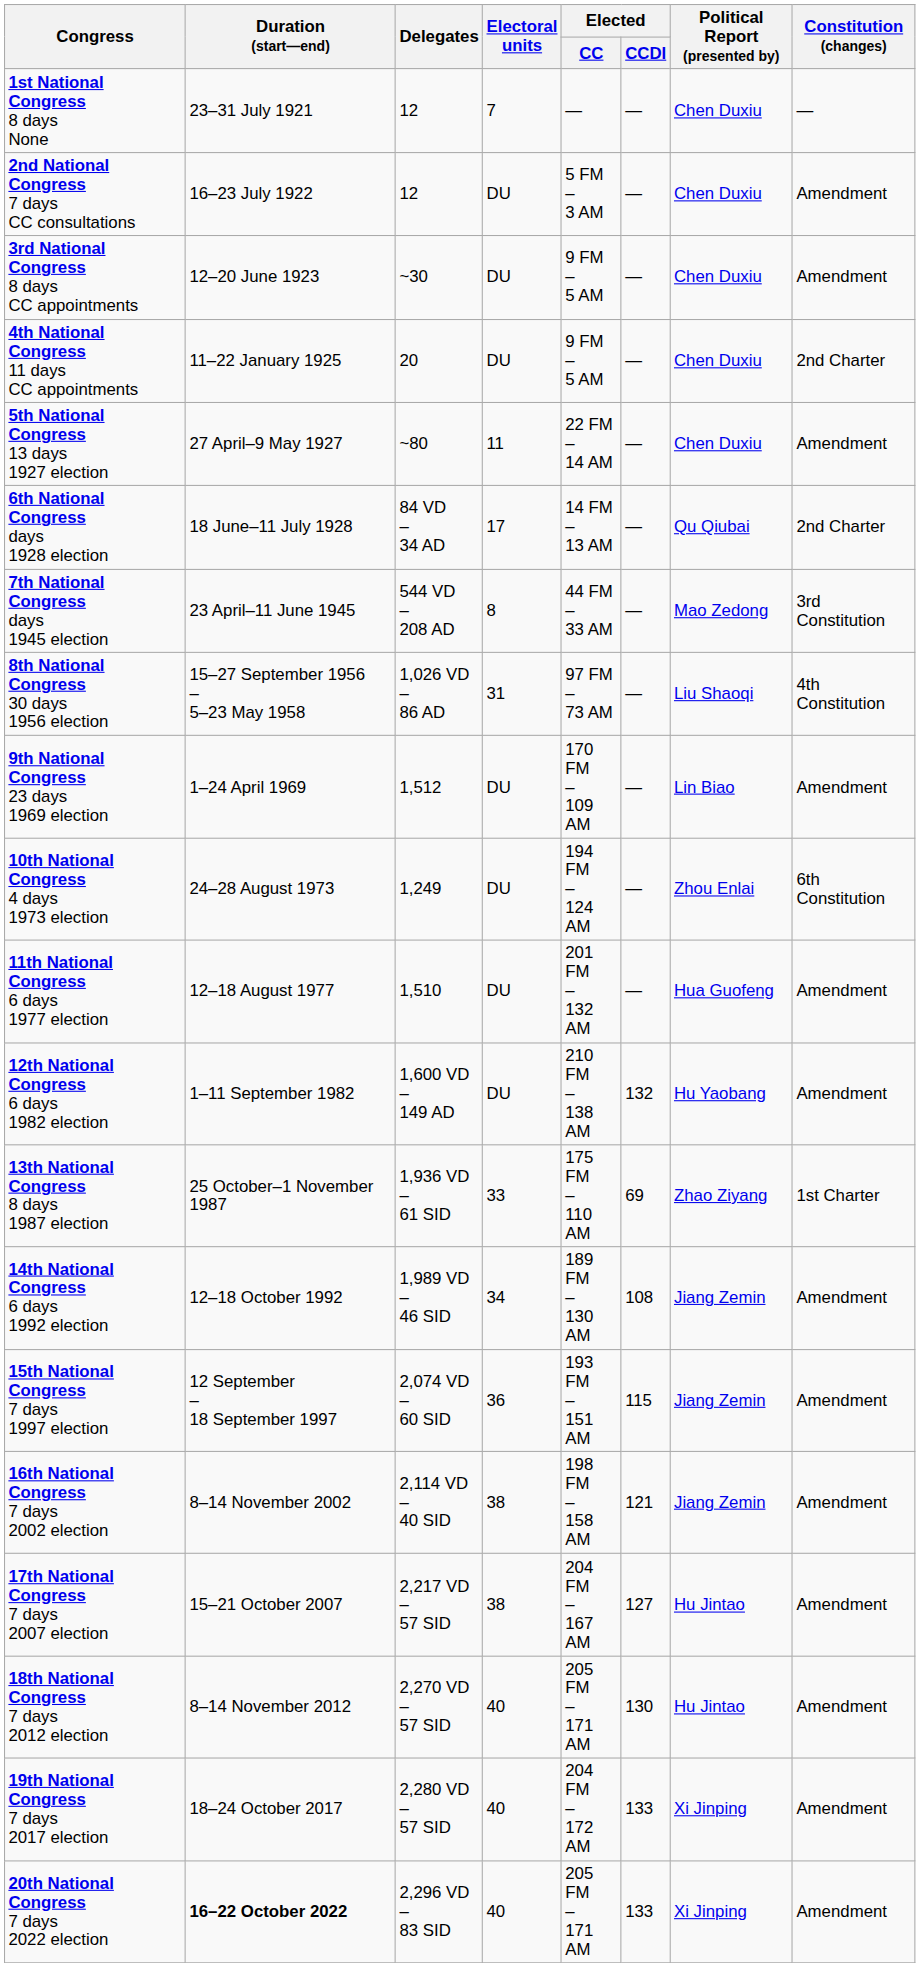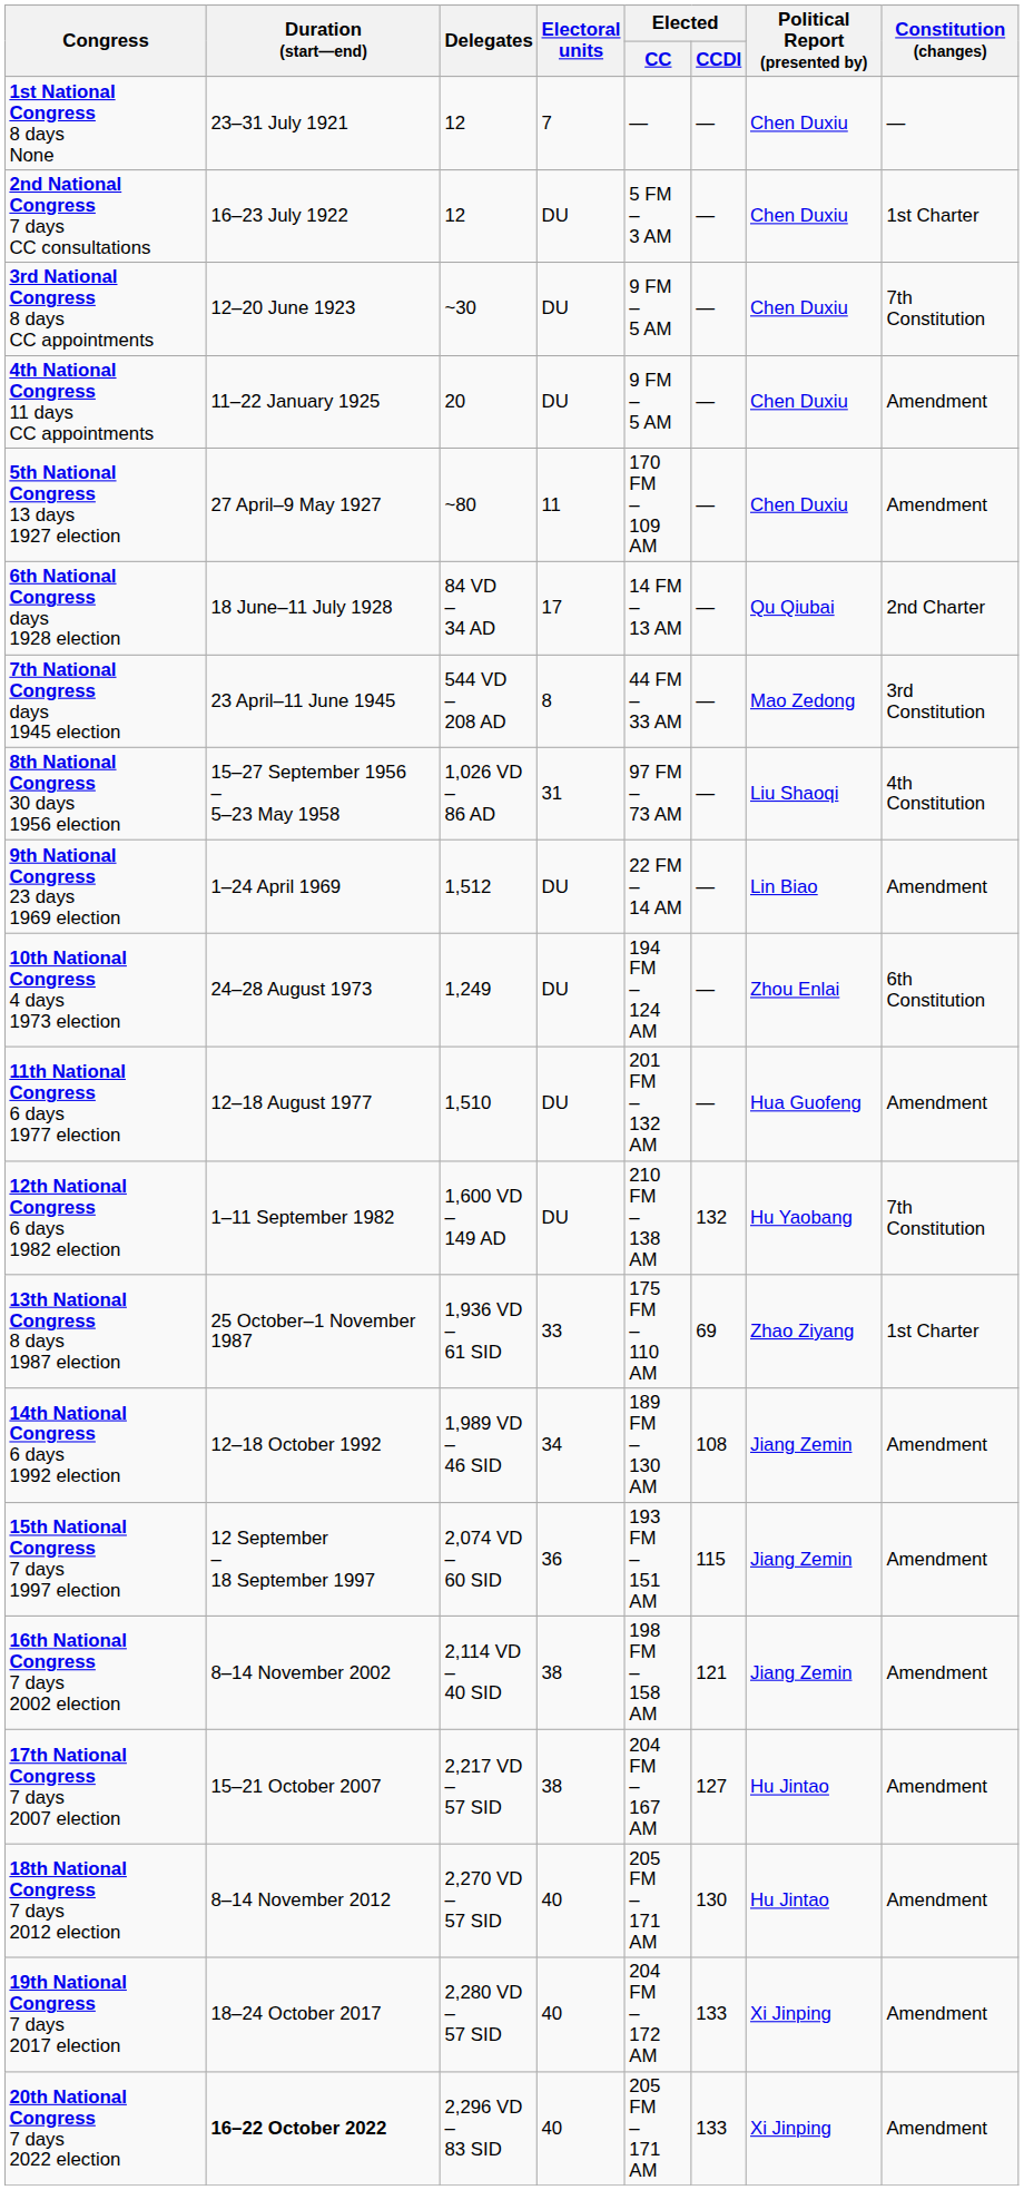2nd National Congress 7 days CC consultations | Constitution (changes): Amendment -> 1st Charter
3rd National Congress 8 days CC appointments | Constitution (changes): Amendment -> 7th Constitution
4th National Congress 11 days CC appointments | Constitution (changes): 2nd Charter -> Amendment
5th National Congress 13 days 1927 election | Elected / CC: 22 FM – 14 AM -> 170 FM – 109 AM
9th National Congress 23 days 1969 election | Elected / CC: 170 FM – 109 AM -> 22 FM – 14 AM
12th National Congress 6 days 1982 election | Constitution (changes): Amendment -> 7th Constitution
